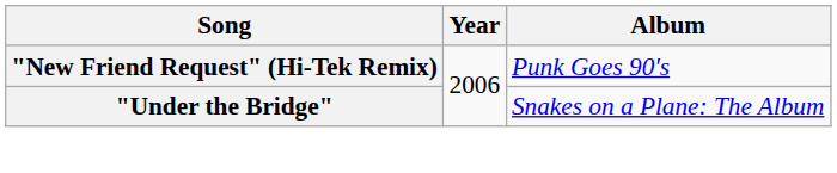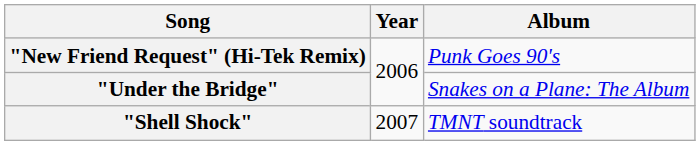+ row: "Shell Shock" | 2007 | TMNT soundtrack
